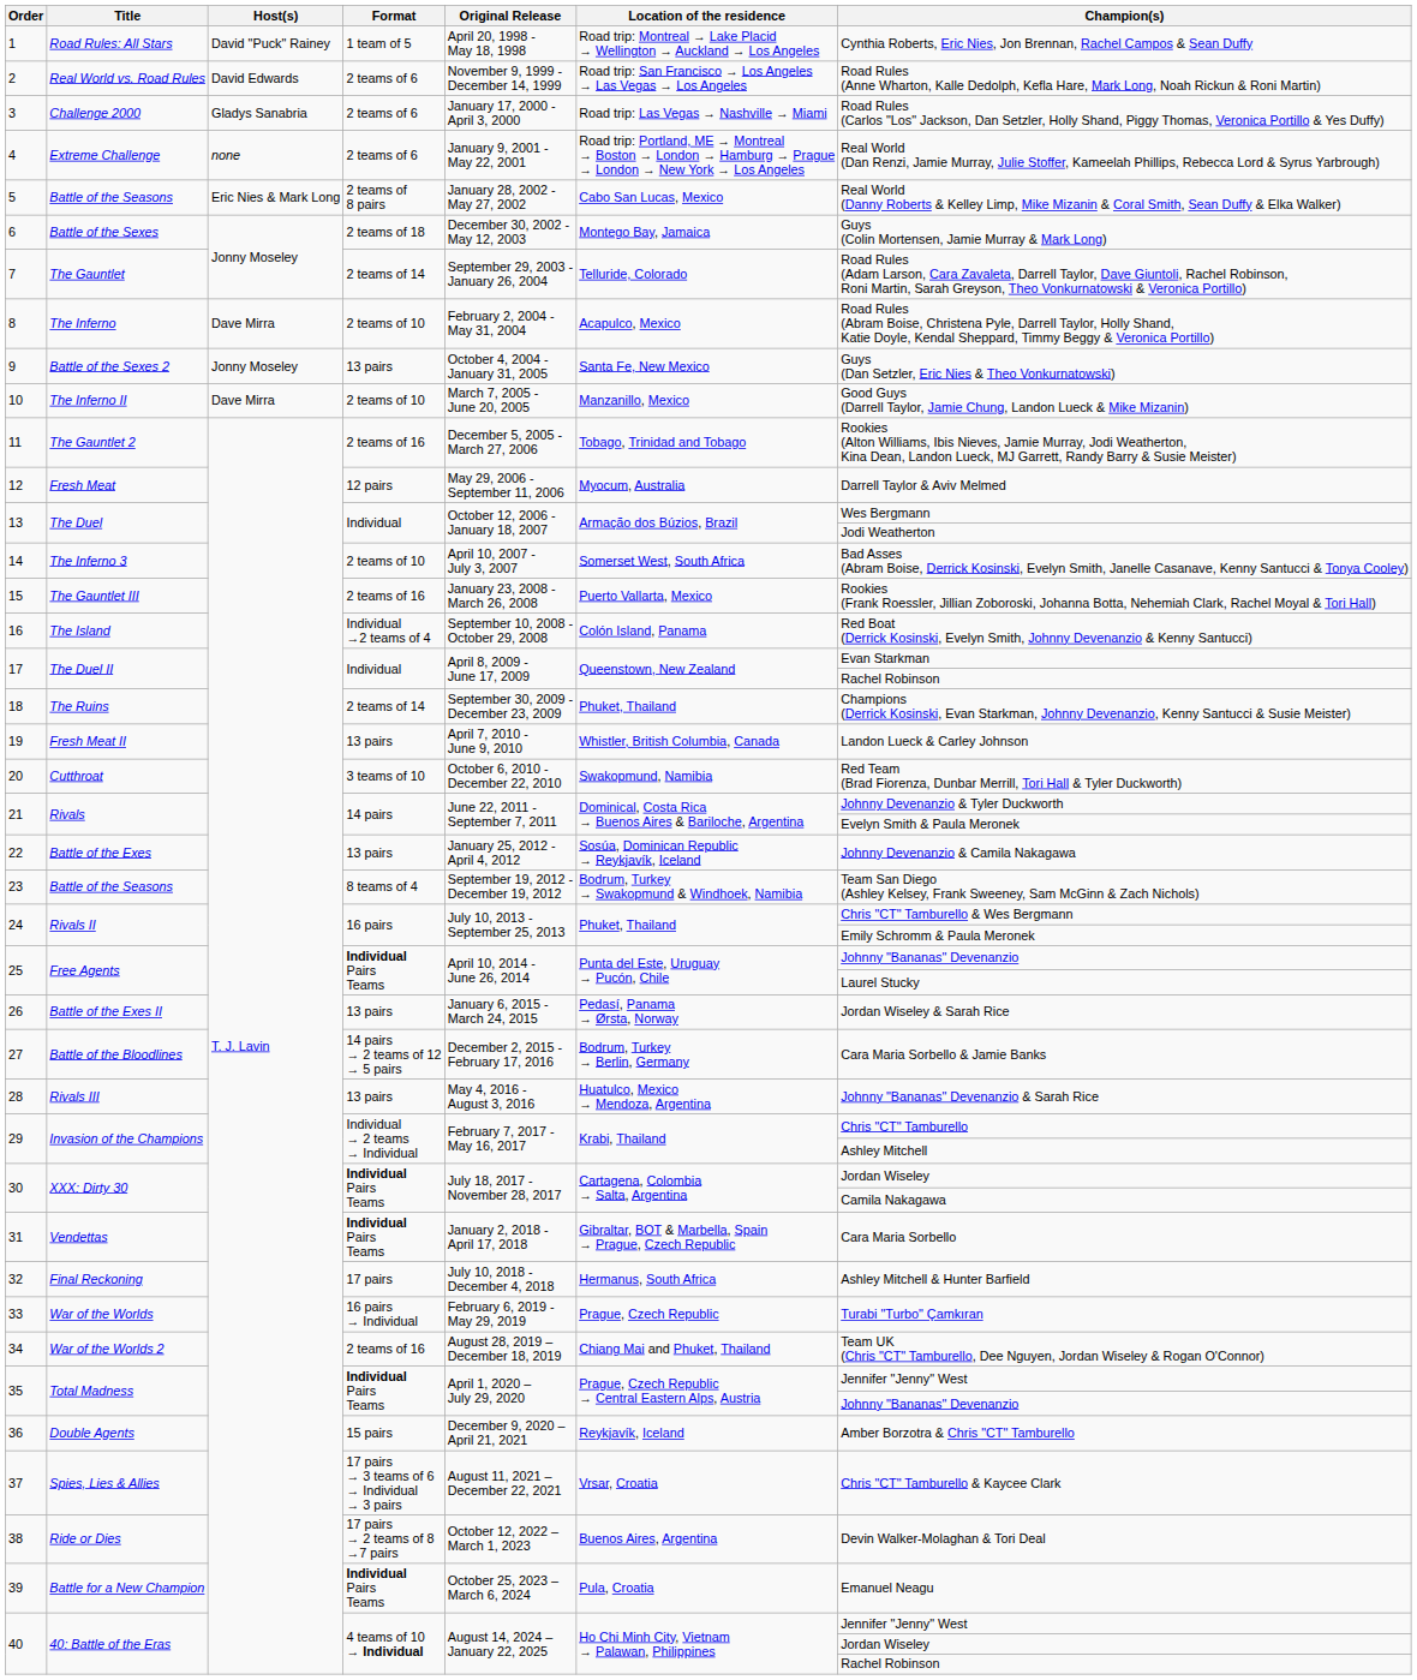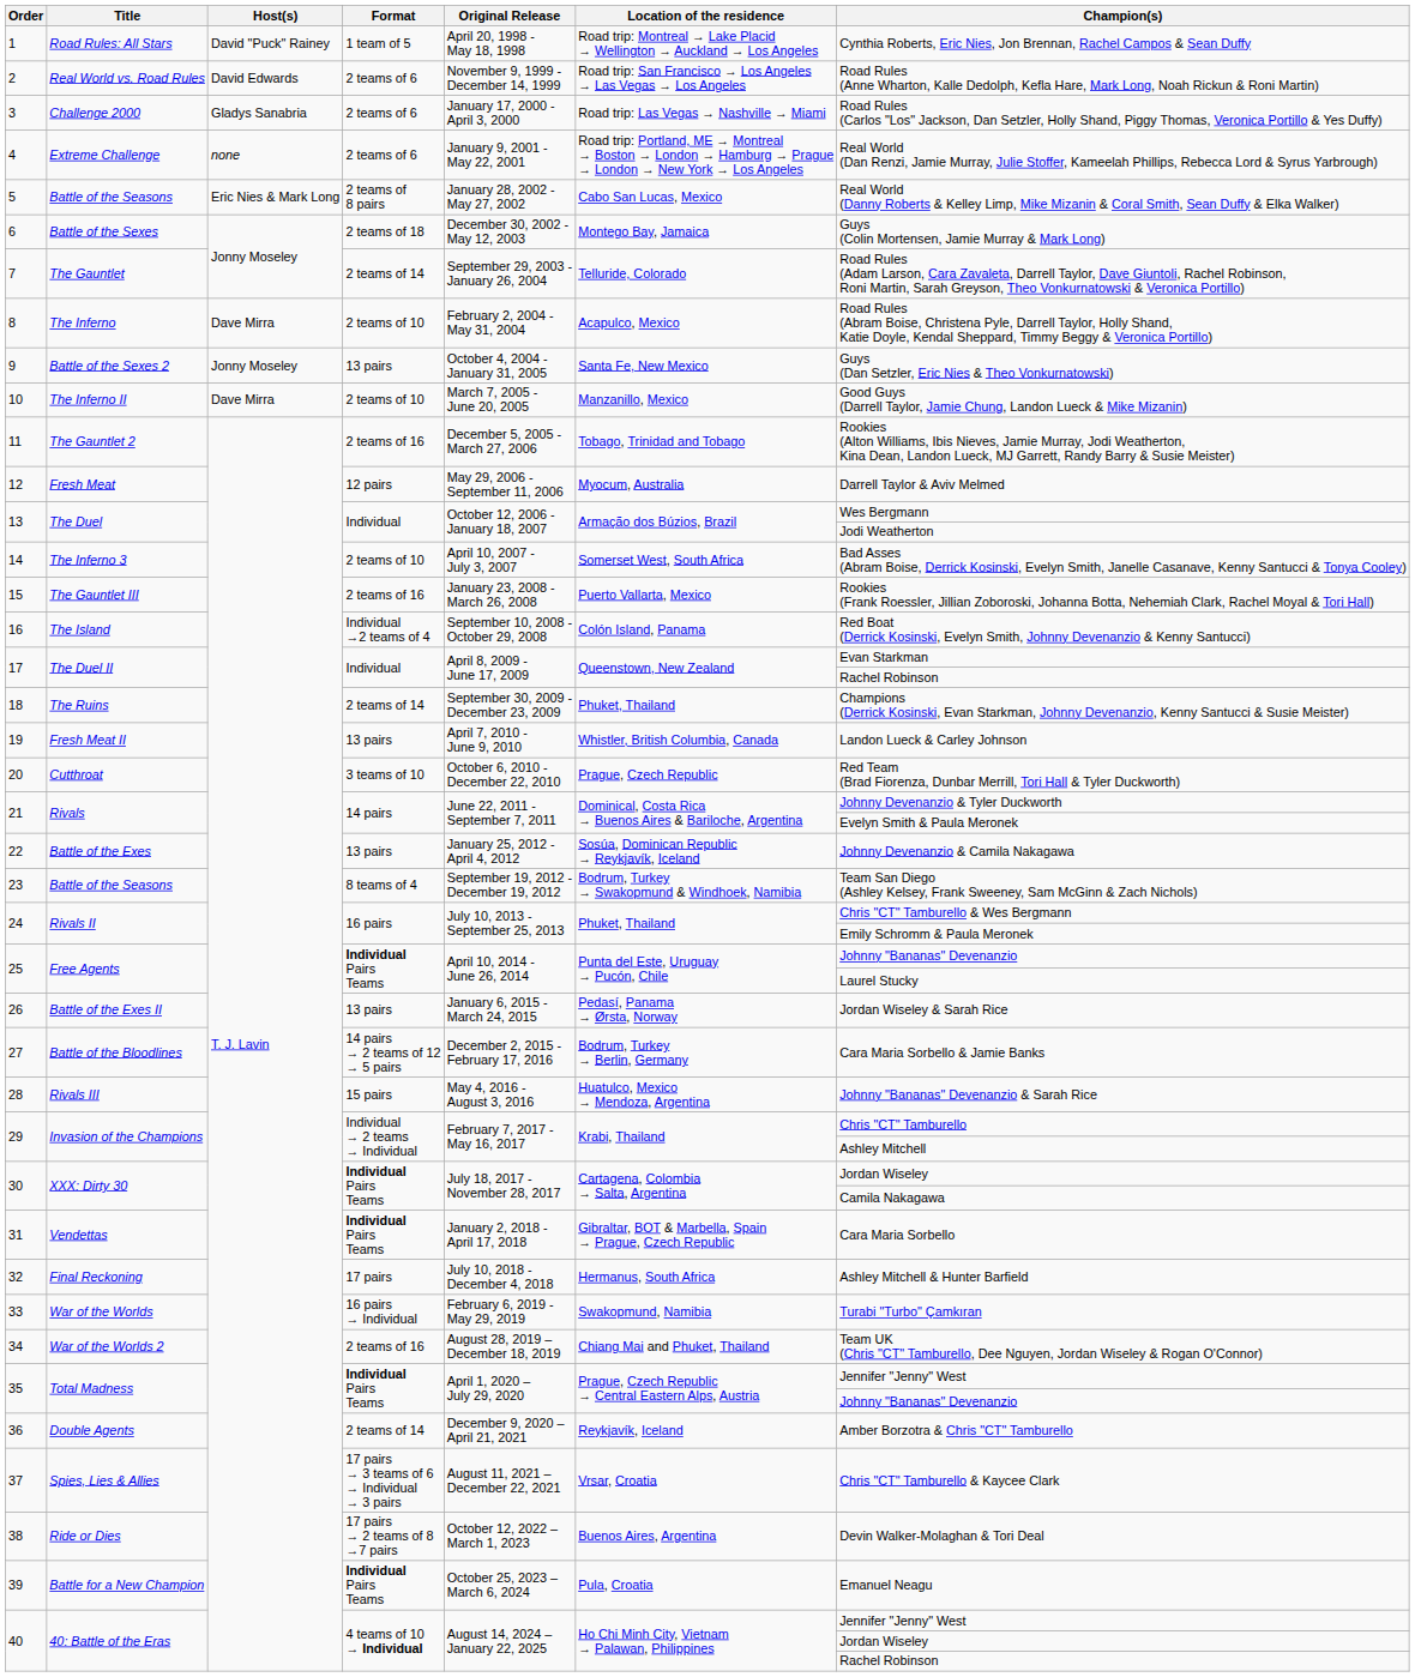20 | Location of the residence: Swakopmund, Namibia -> Prague, Czech Republic
28 | Format: 13 pairs -> 15 pairs
33 | Location of the residence: Prague, Czech Republic -> Swakopmund, Namibia
36 | Format: 15 pairs -> 2 teams of 14
